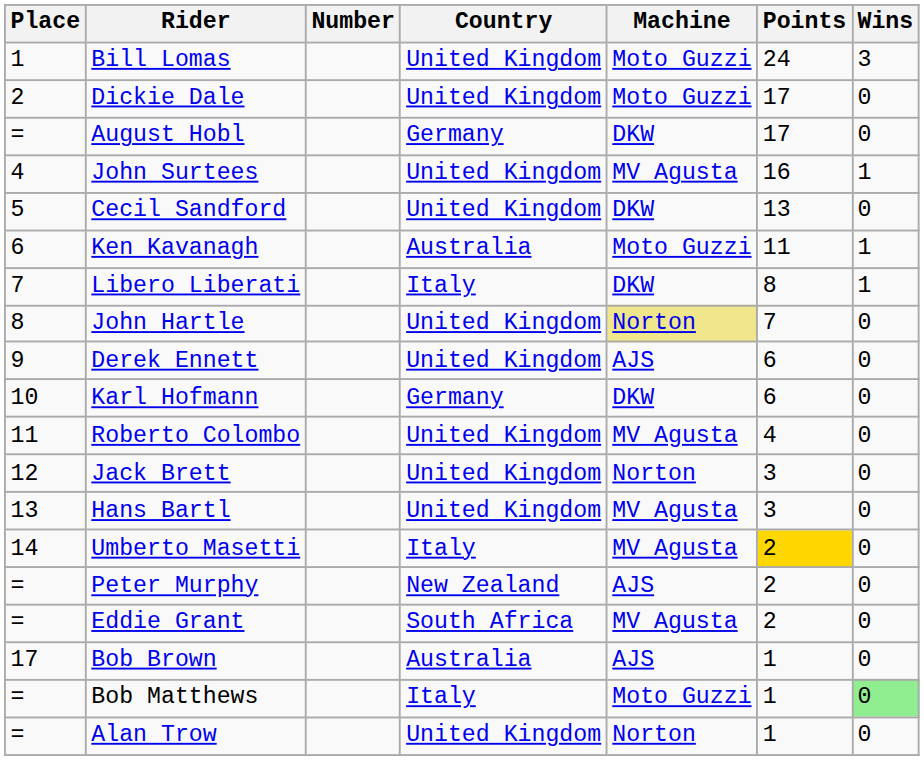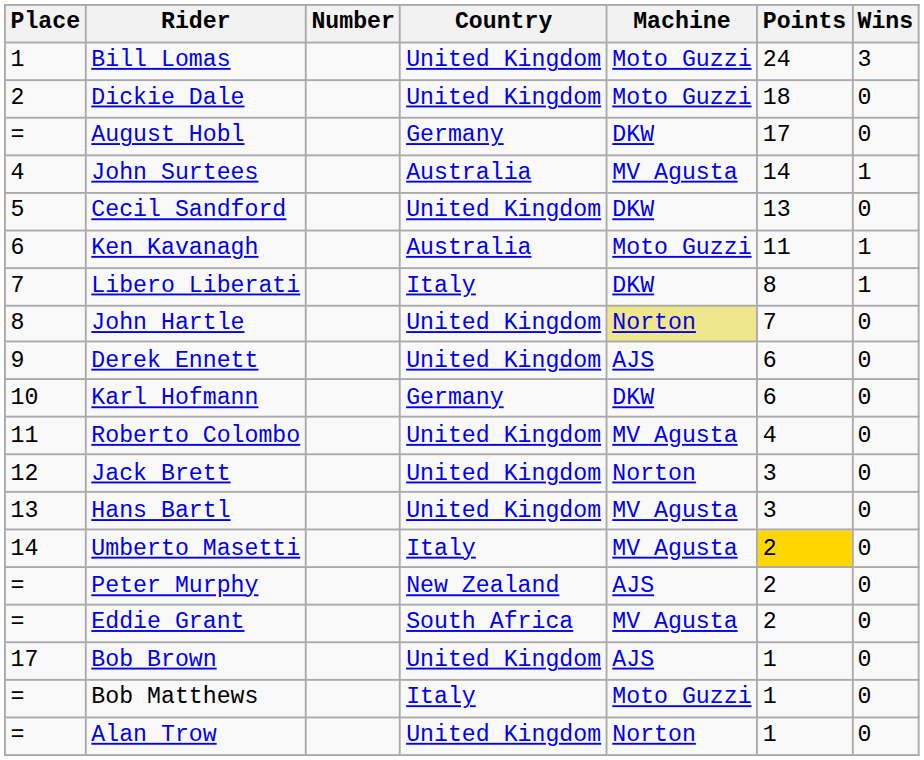Dickie Dale | Points: 17 -> 18
John Surtees | Country: United Kingdom -> Australia
John Surtees | Points: 16 -> 14
Bob Brown | Country: Australia -> United Kingdom
Bob Matthews | Wins: lightgreen background -> no background
